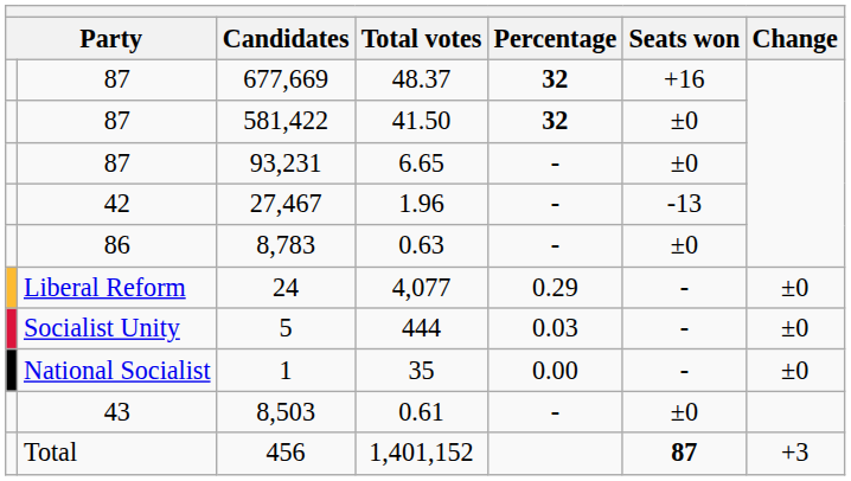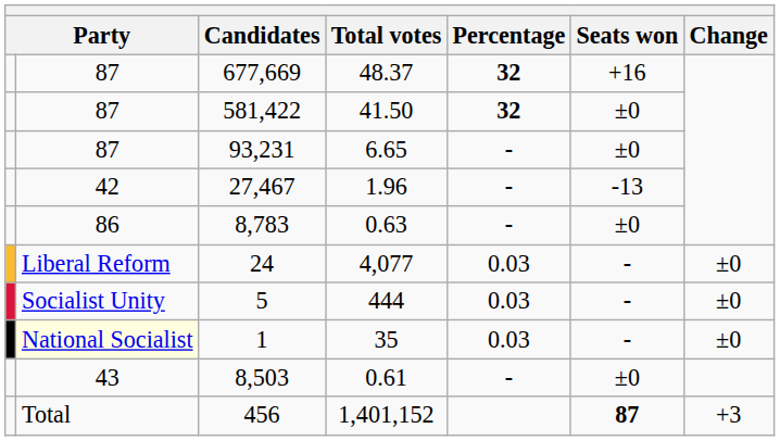24 | Percentage: 0.29 -> 0.03
1 | column 2: no background -> lightyellow background
1 | Percentage: 0.00 -> 0.03
